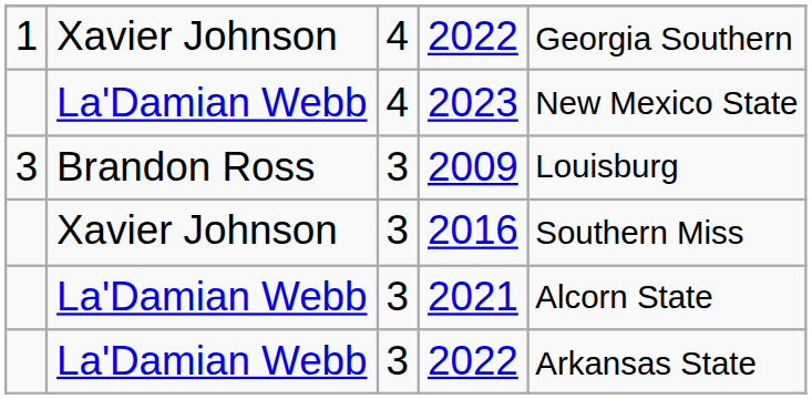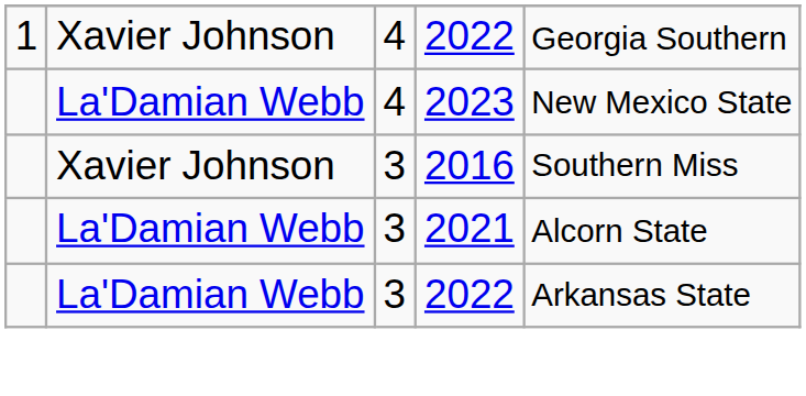- row: 3 | Brandon Ross | 3 | 2009 | Louisburg
